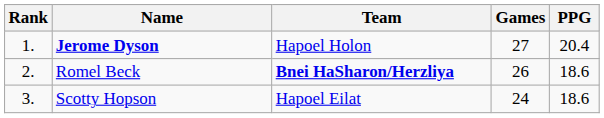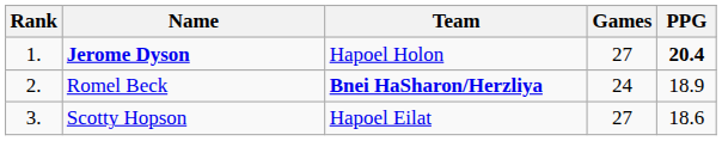Jerome Dyson | PPG: normal -> bold
Romel Beck | Games: 26 -> 24
Romel Beck | PPG: 18.6 -> 18.9
Scotty Hopson | Games: 24 -> 27
